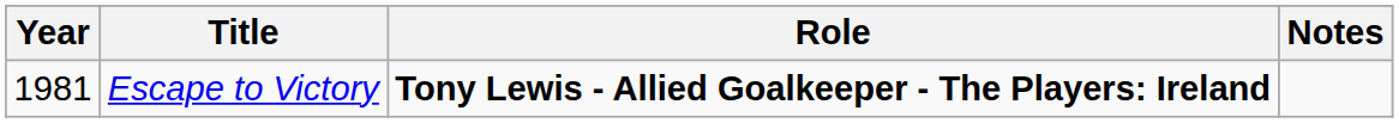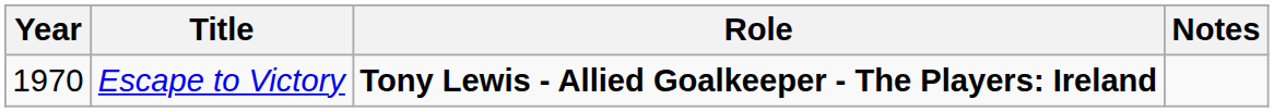Escape to Victory | Year: 1981 -> 1970
